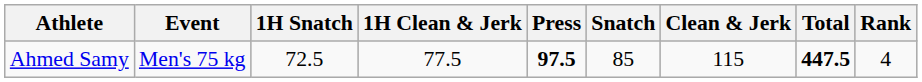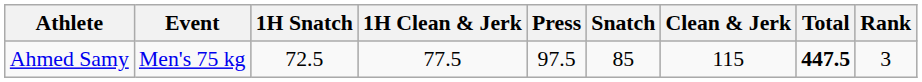Ahmed Samy | Press: bold -> normal
Ahmed Samy | Rank: 4 -> 3
